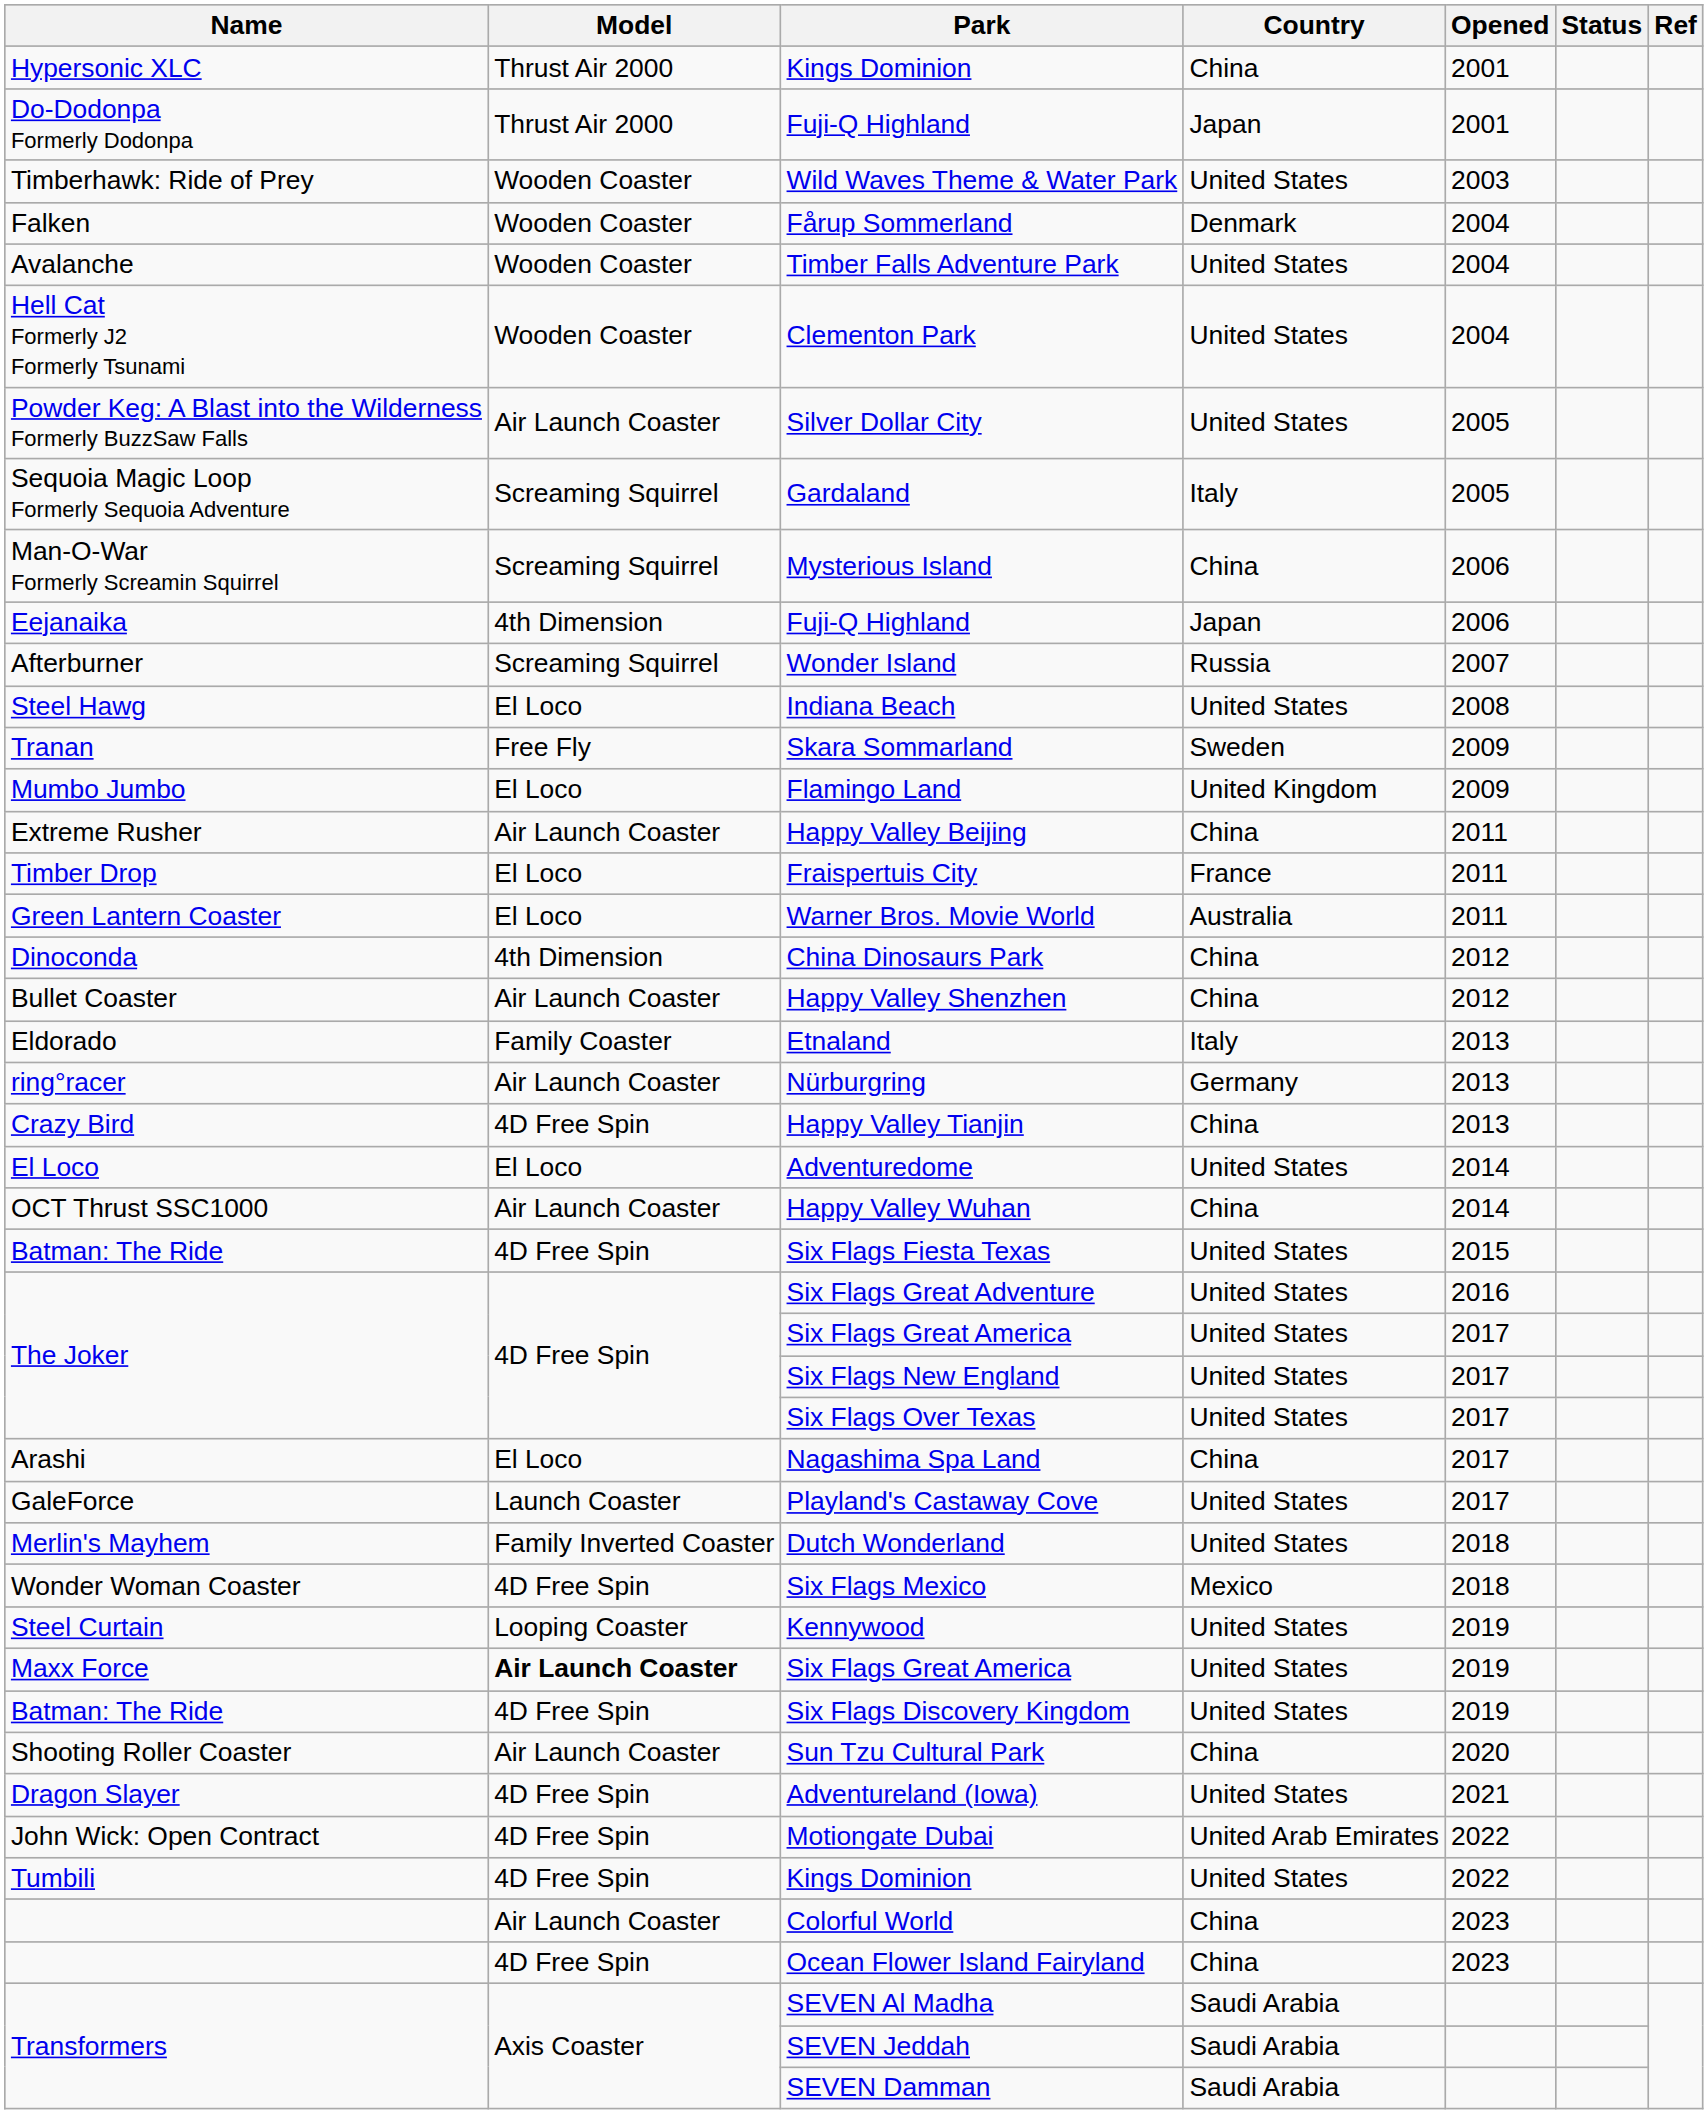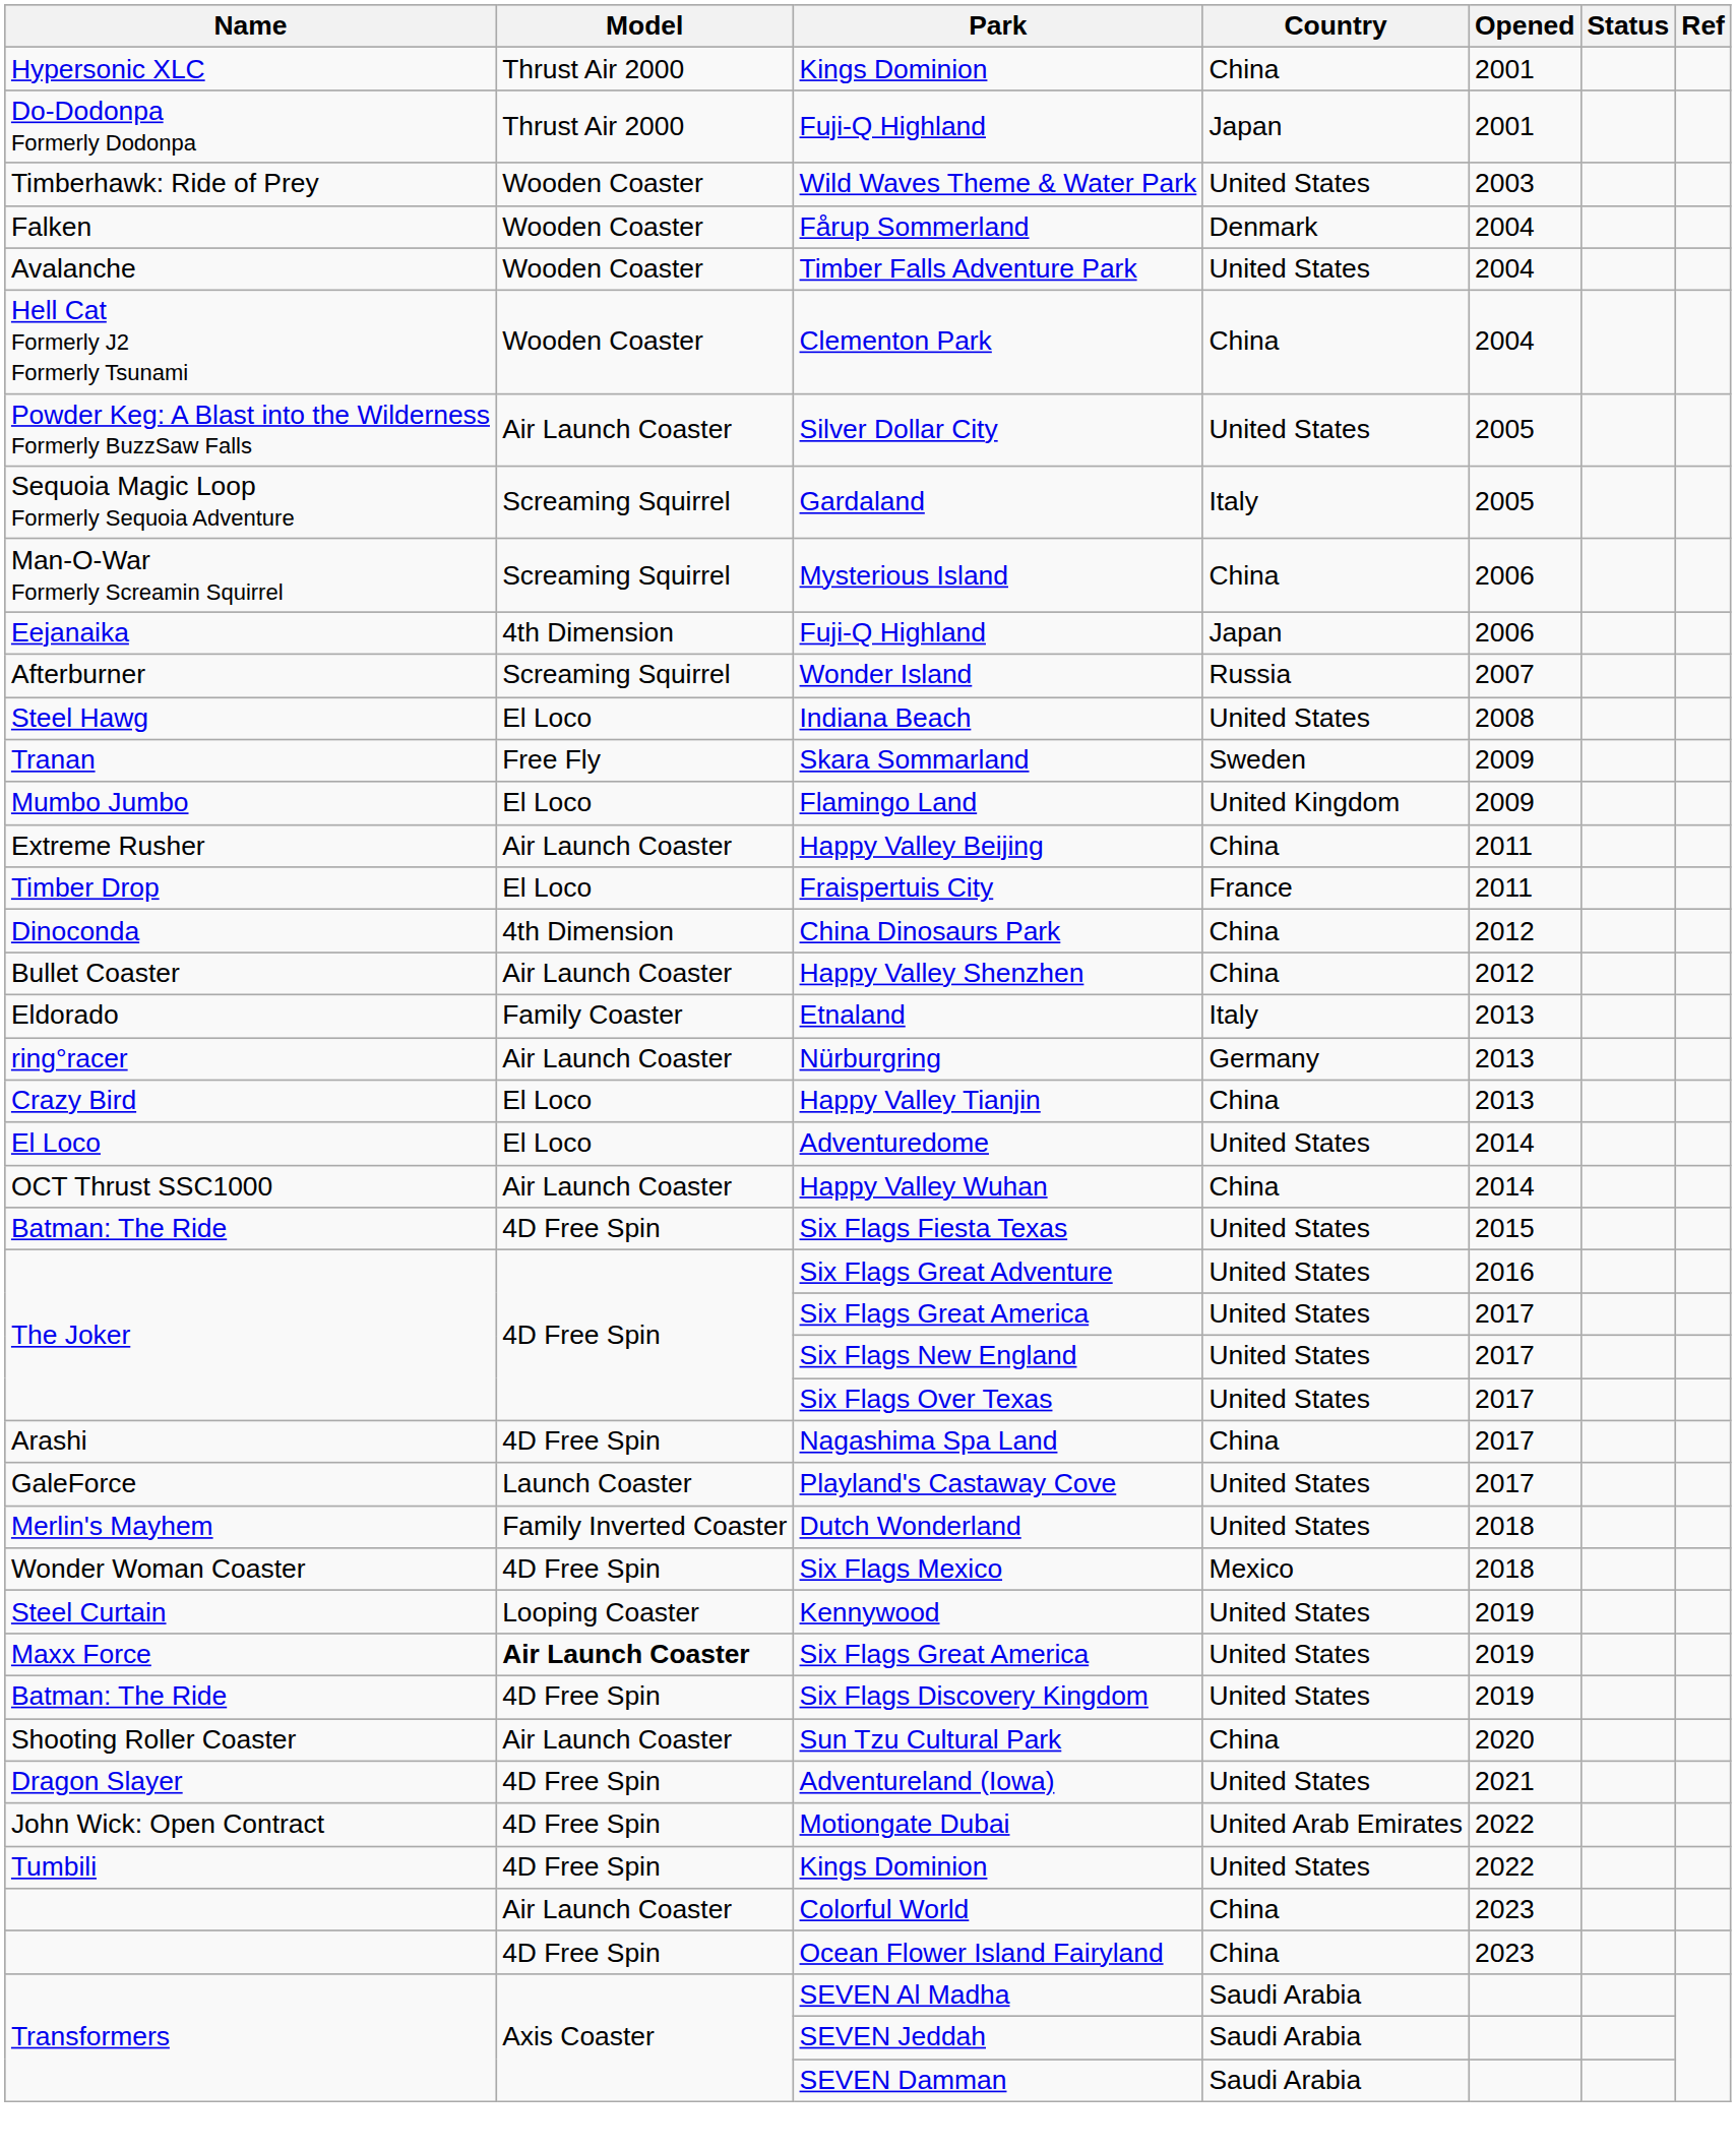Clementon Park | Country: United States -> China
- row: Green Lantern Coaster | El Loco | Warner Bros. Movie World | Australia | 2011
Happy Valley Tianjin | Model: 4D Free Spin -> El Loco
Nagashima Spa Land | Model: El Loco -> 4D Free Spin
